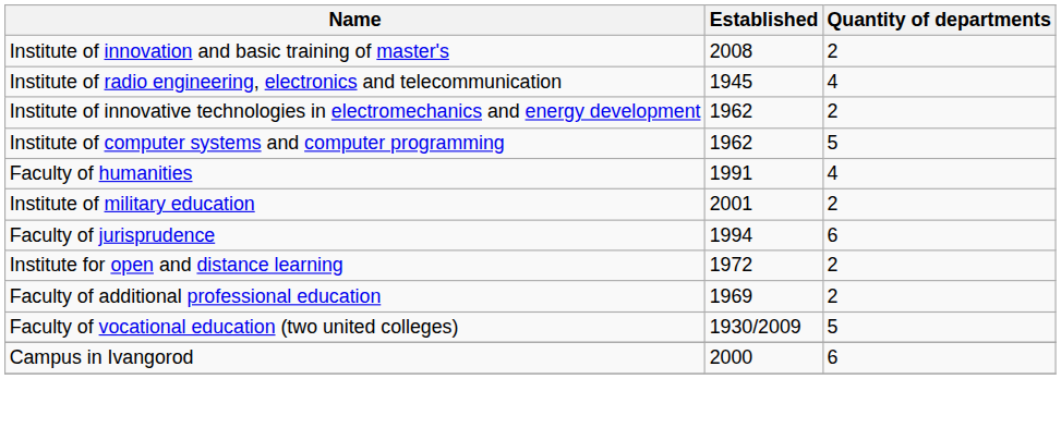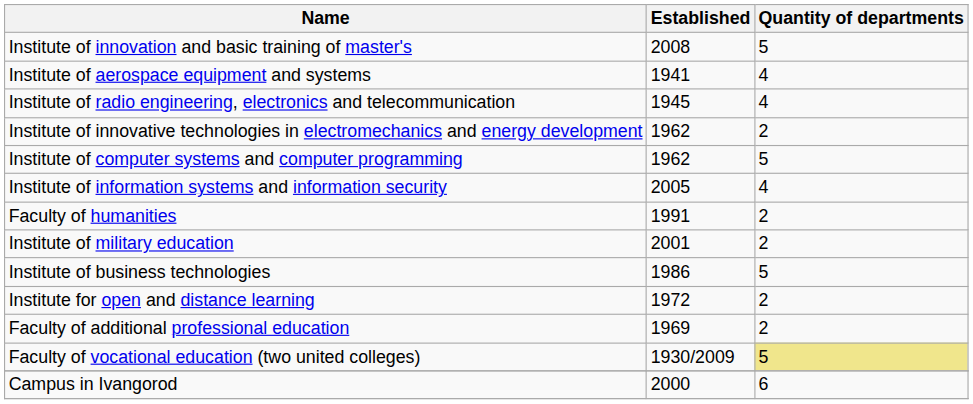Institute of innovation and basic training of master's | Quantity of departments: 2 -> 5
+ row: Institute of aerospace equipment and systems | 1941 | 4
+ row: Institute of information systems and information security | 2005 | 4
Faculty of humanities | Quantity of departments: 4 -> 2
+ row: Institute of business technologies | 1986 | 5
- row: Faculty of jurisprudence | 1994 | 6
Faculty of vocational education (two united colleges) | Quantity of departments: no background -> khaki background
